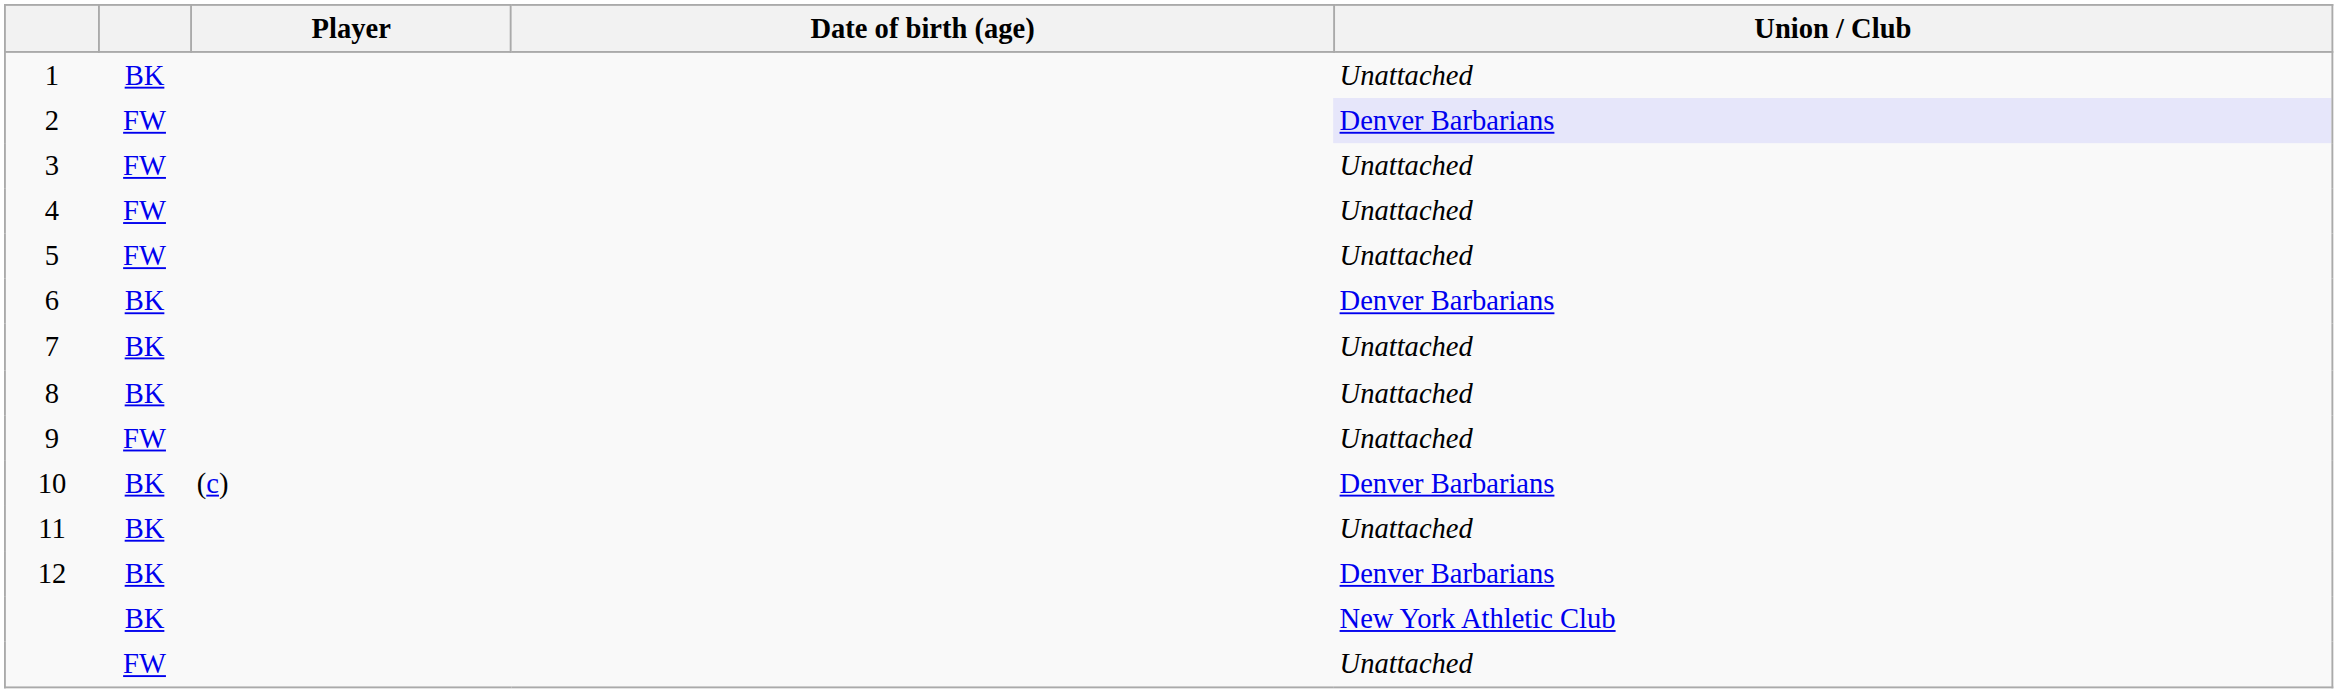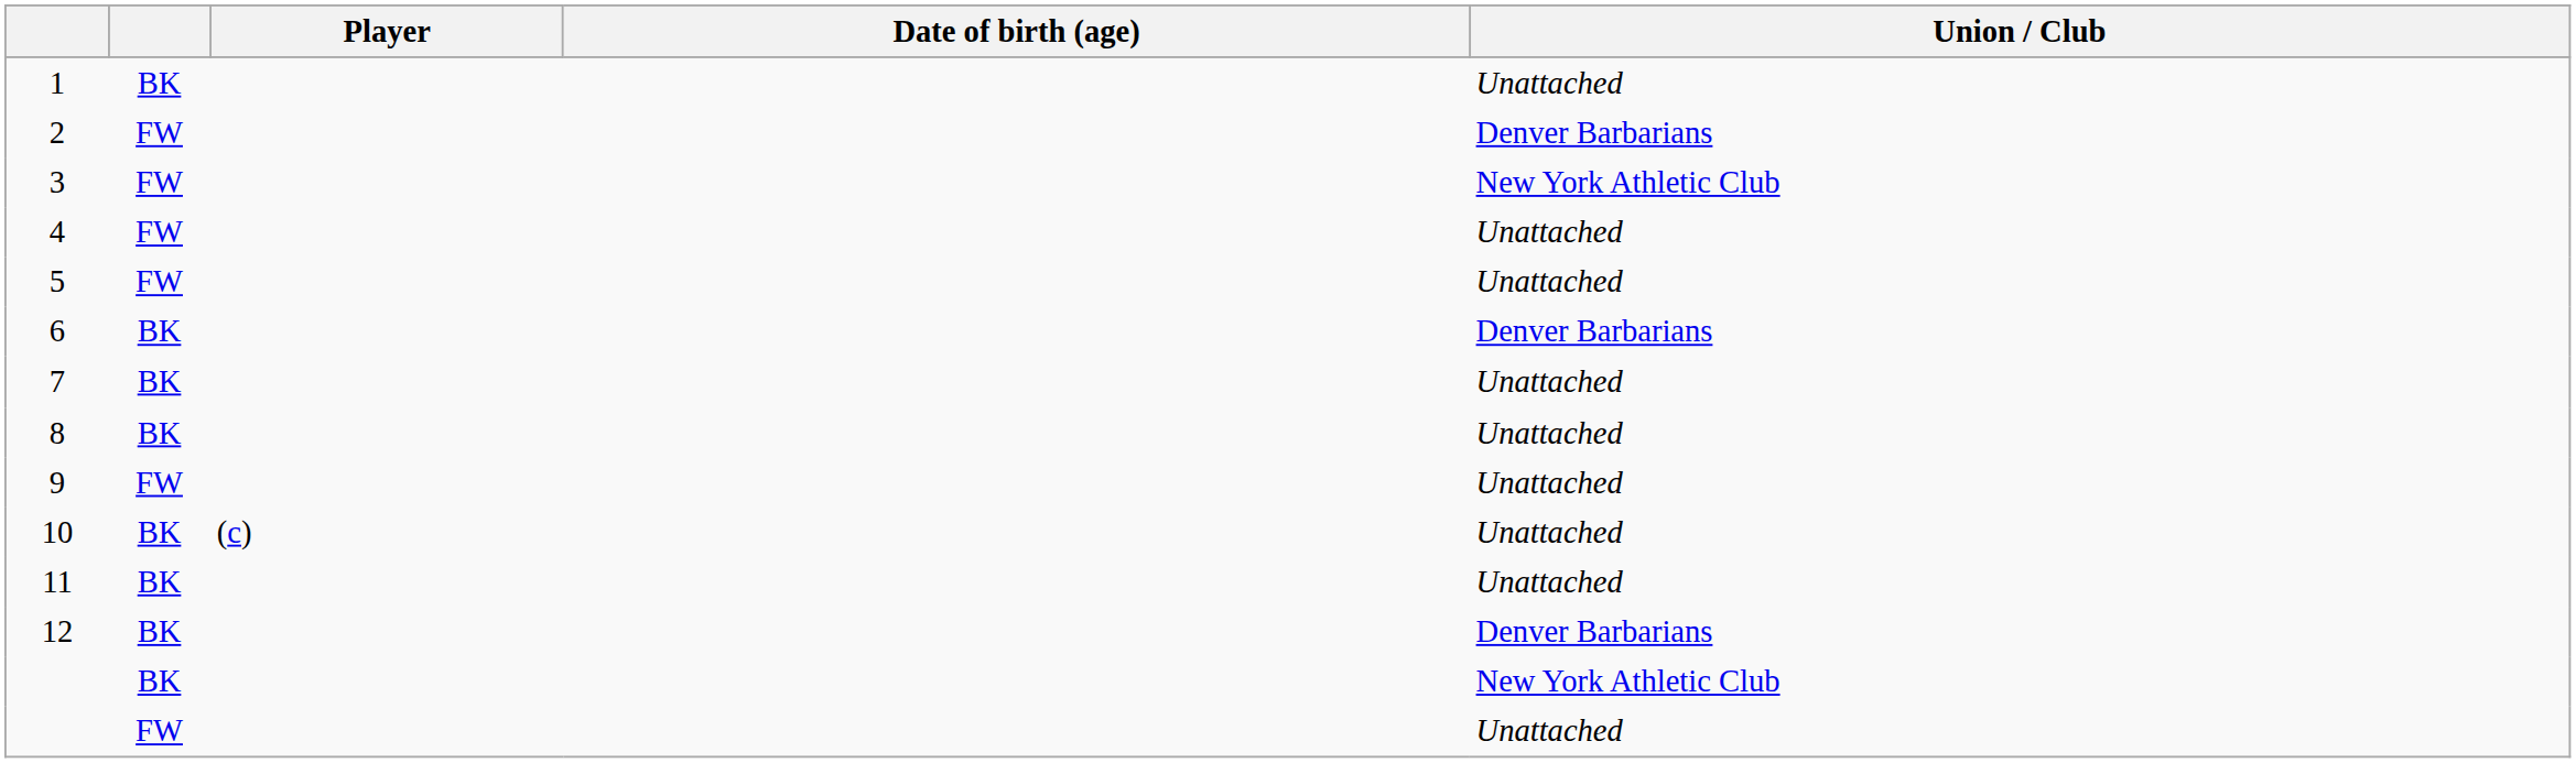2 | Union / Club: lavender background -> no background
3 | Union / Club: Unattached -> New York Athletic Club
10 | Union / Club: Denver Barbarians -> Unattached
